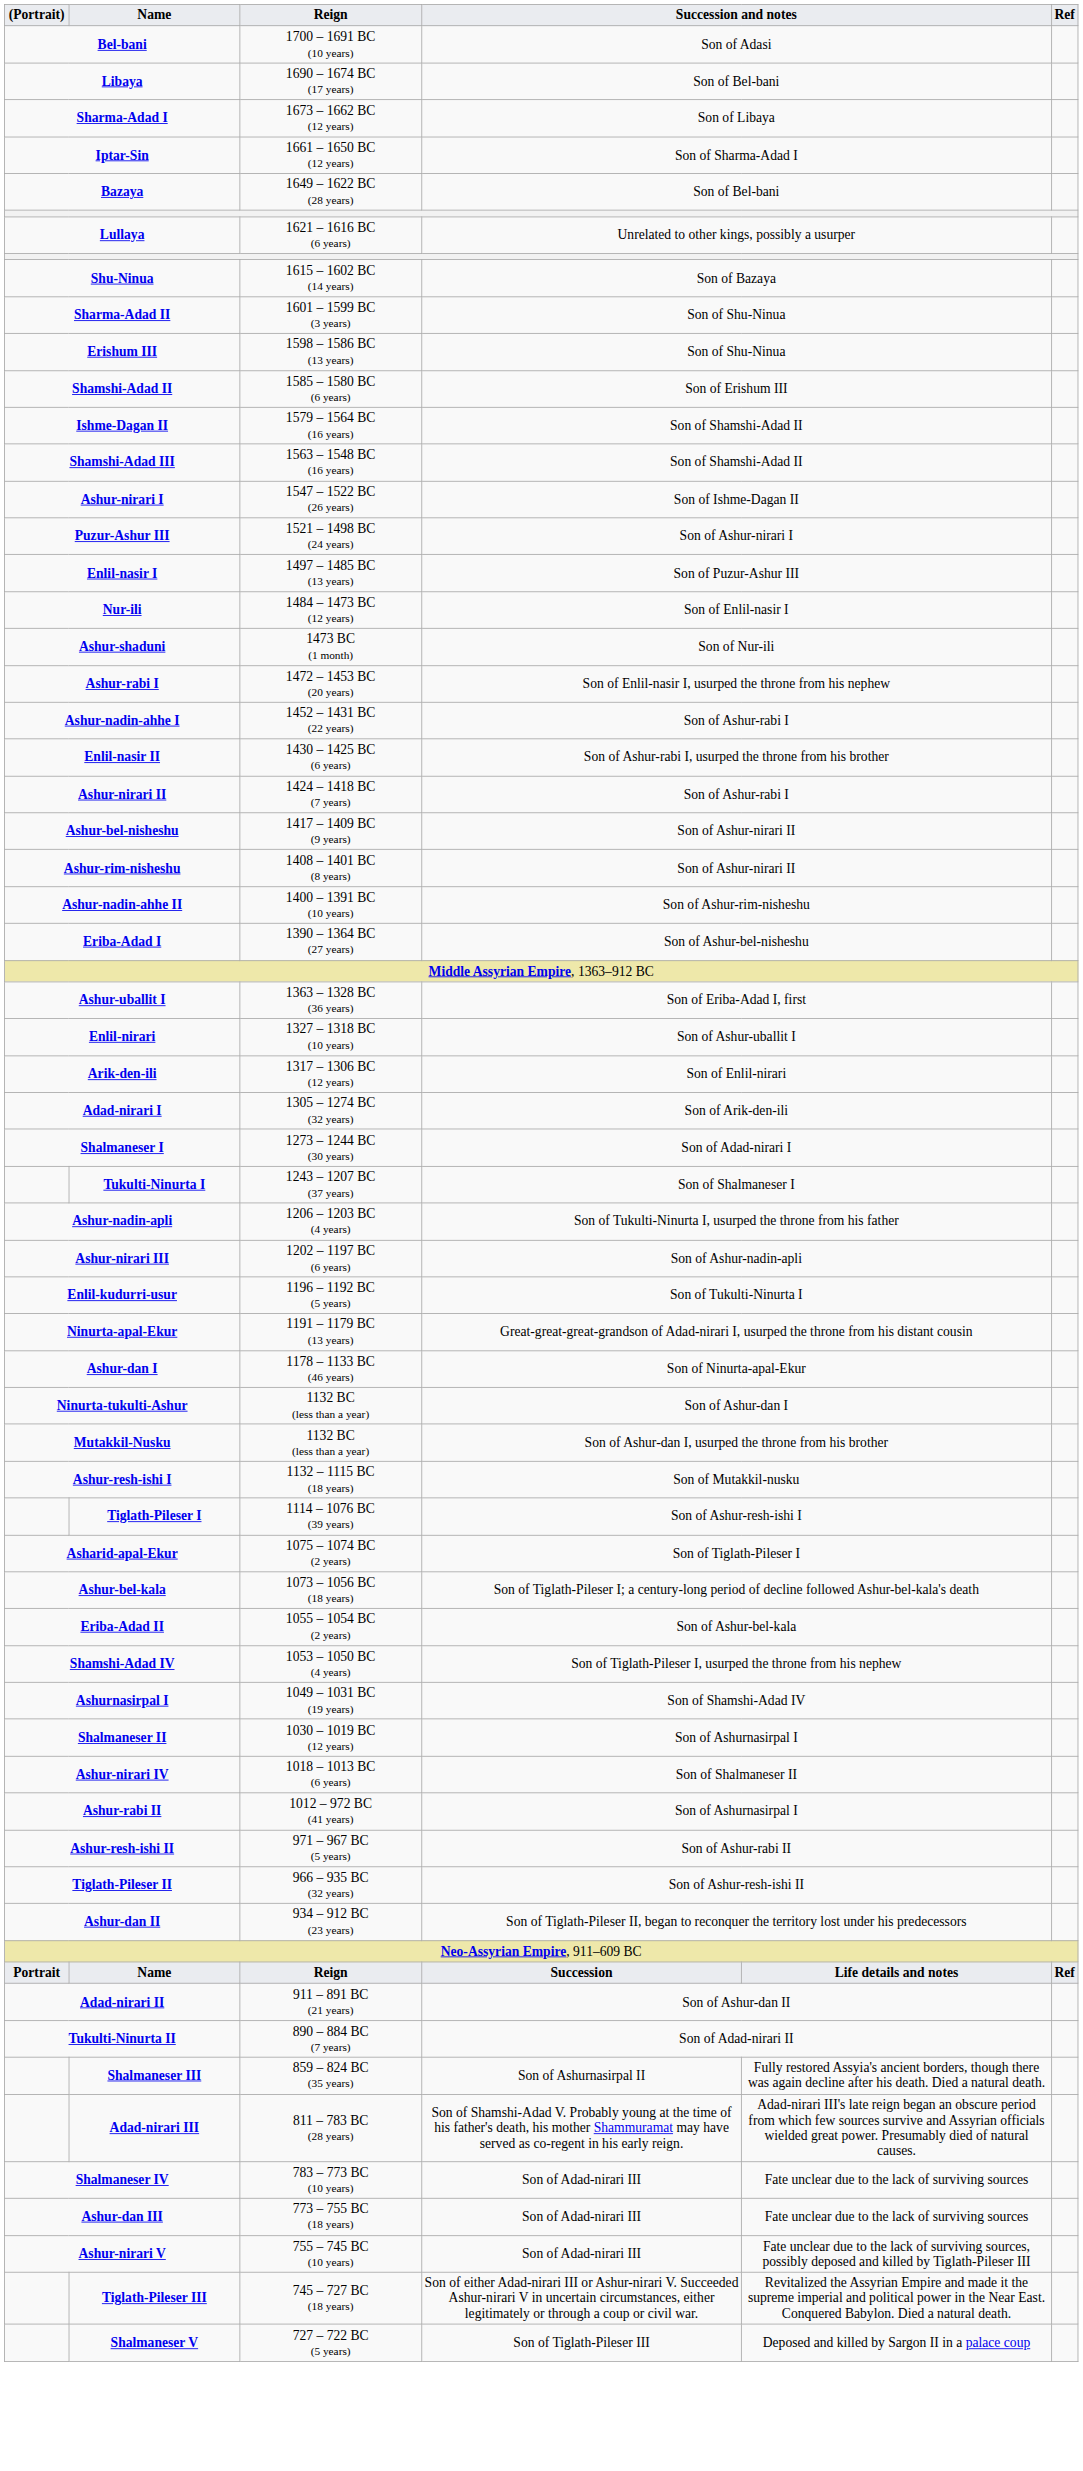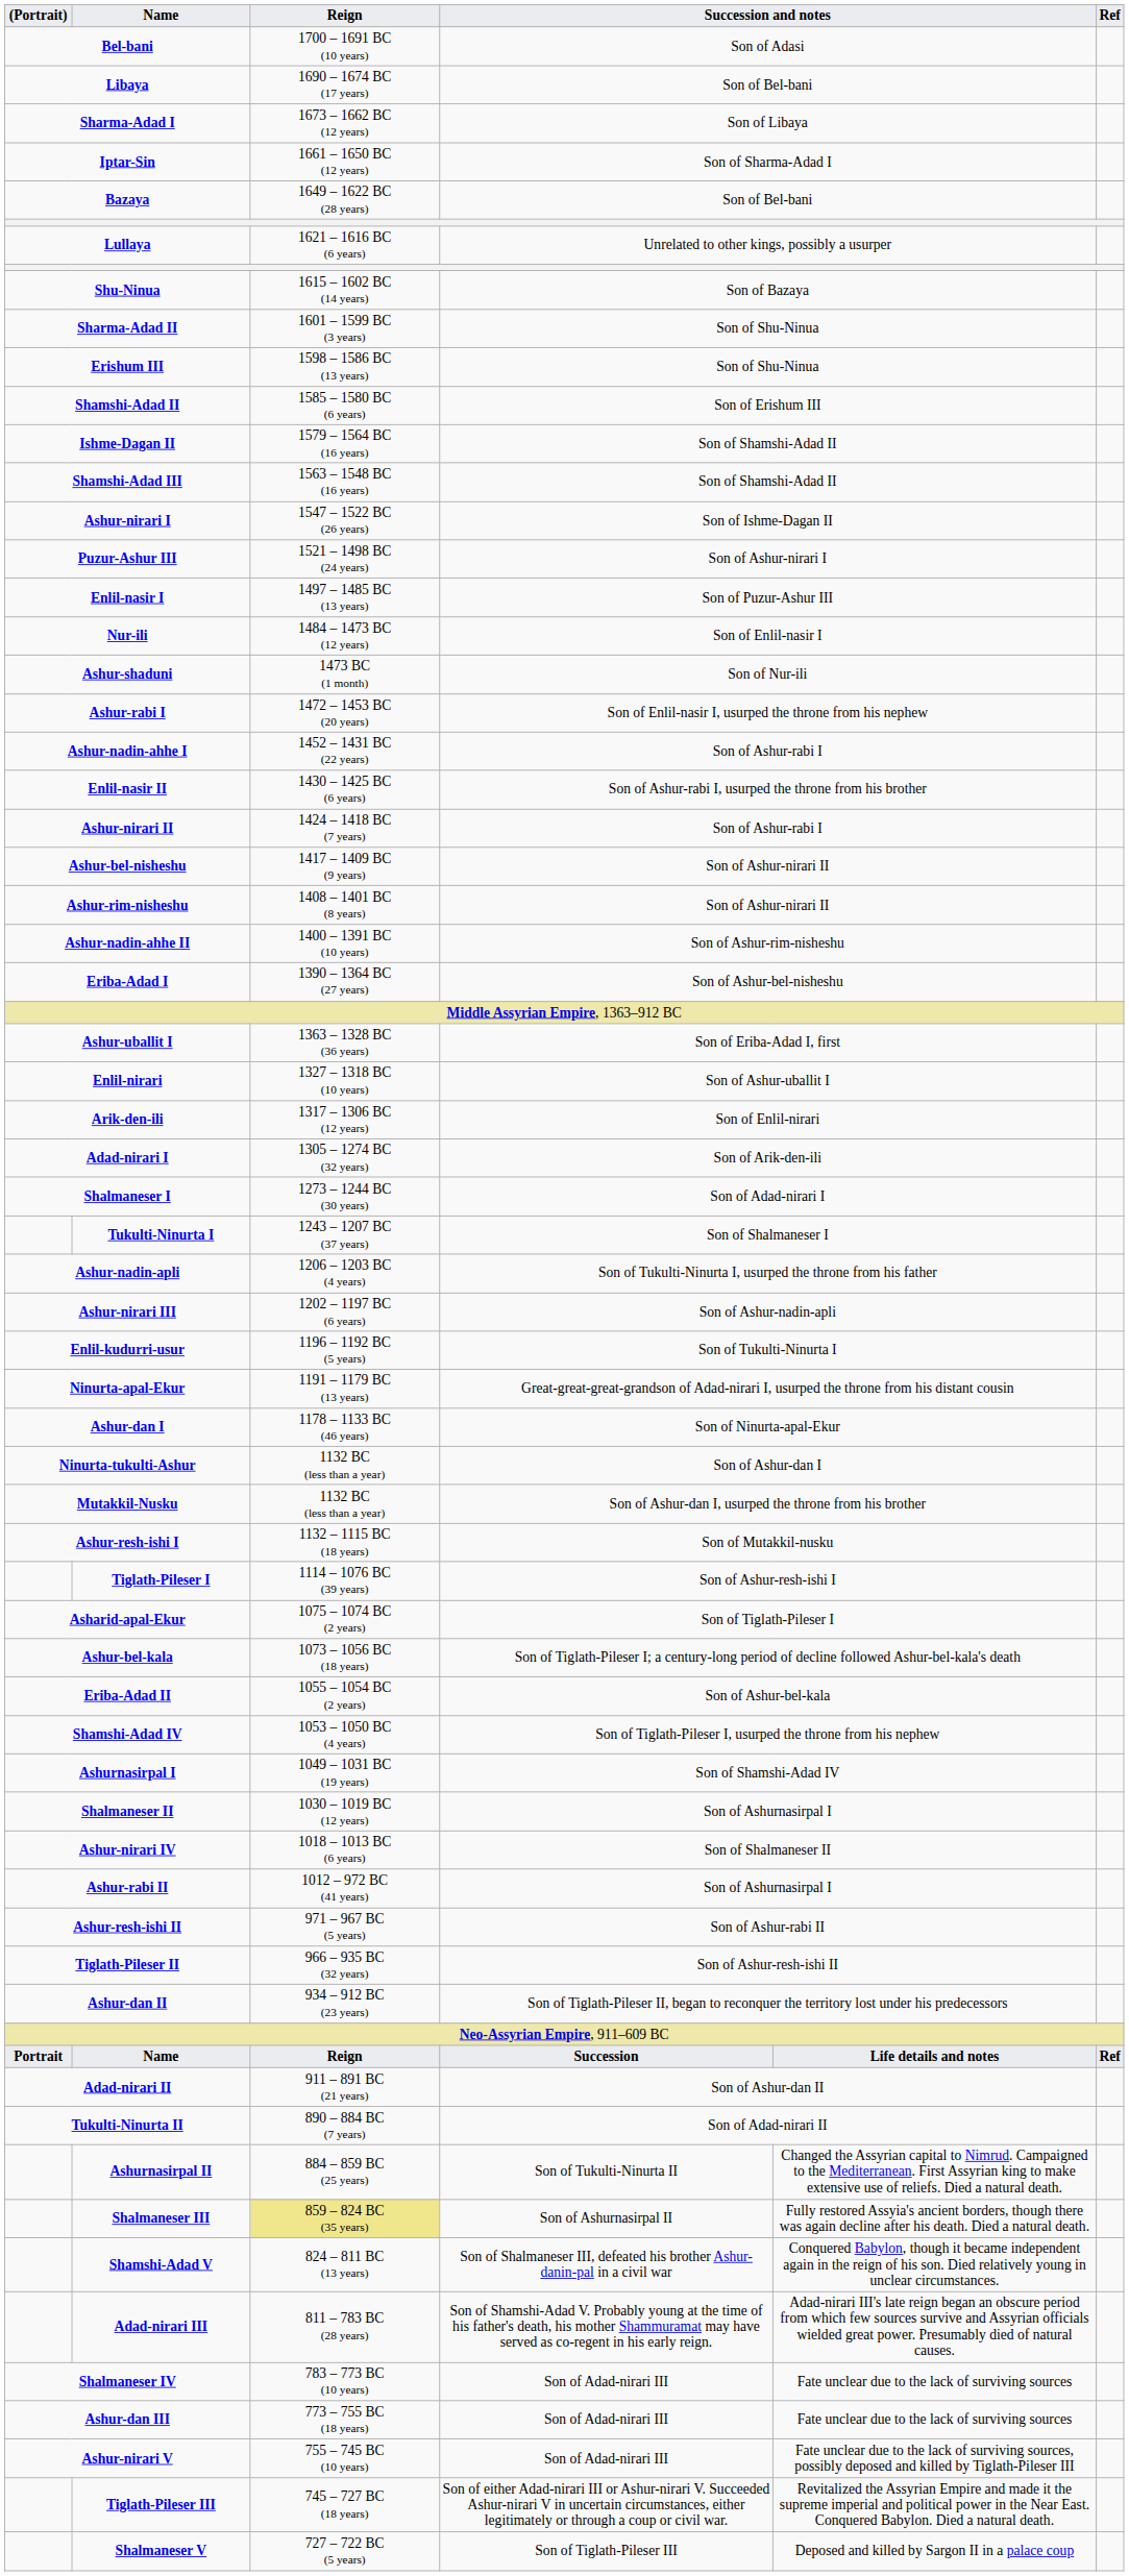+ row: Ashurnasirpal II | 884 – 859 BC (25 years) | Son of Tukulti-Ninurta II | Changed the Assyrian capital to Nimrud. Campaigned to the Mediterranean. First Assyrian king to make extensive use of reliefs. Died a natural death.
Shalmaneser III | Reign: no background -> khaki background
+ row: Shamshi-Adad V | 824 – 811 BC (13 years) | Son of Shalmaneser III, defeated his brother Ashur-danin-pal in a civil war | Conquered Babylon, though it became independent again in the reign of his son. Died relatively young in unclear circumstances.
